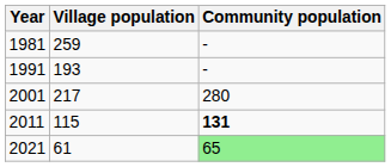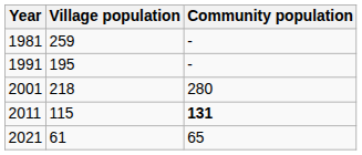1991 | Village population: 193 -> 195
2001 | Village population: 217 -> 218
2021 | Community population: lightgreen background -> no background
